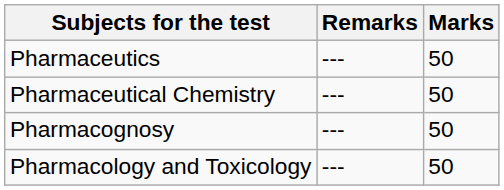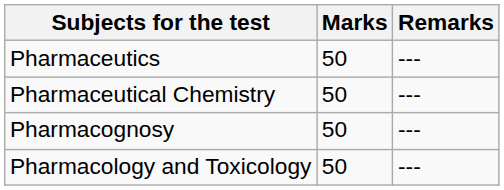columns swapped: Marks <-> Remarks
